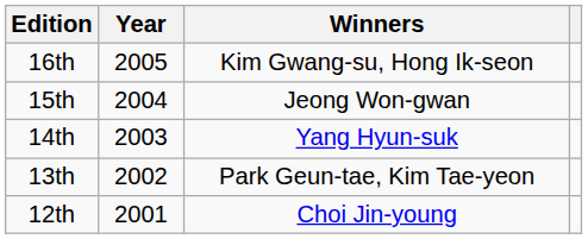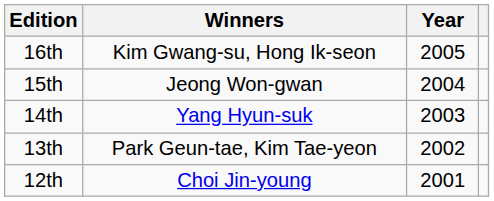columns swapped: Year <-> Winners
